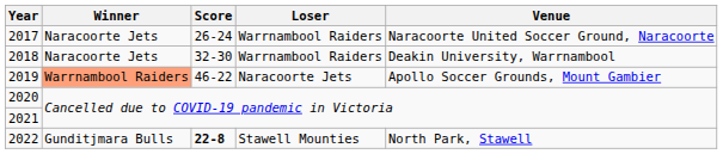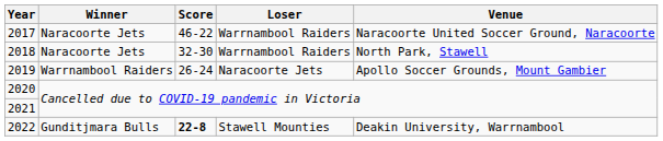2017 | Score: 26-24 -> 46-22
2018 | Venue: Deakin University, Warrnambool -> North Park, Stawell
2019 | Winner: lightsalmon background -> no background
2019 | Score: 46-22 -> 26-24
2022 | Venue: North Park, Stawell -> Deakin University, Warrnambool
